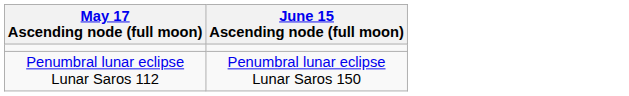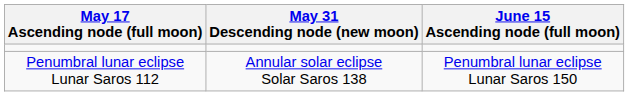+ column: May 31 Descending node (new moon) | Annular solar eclipse Solar Saros 138
